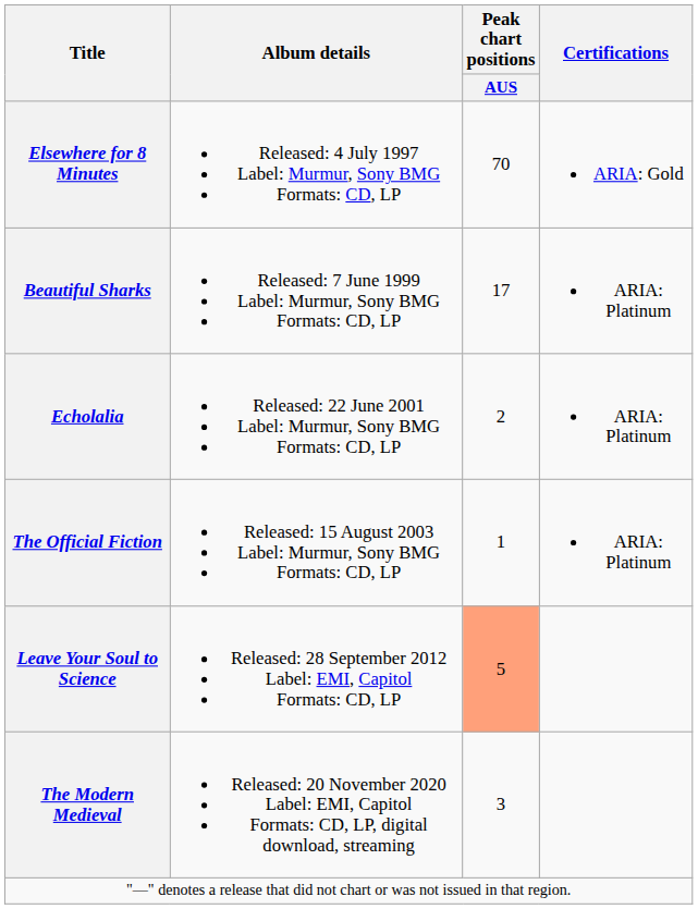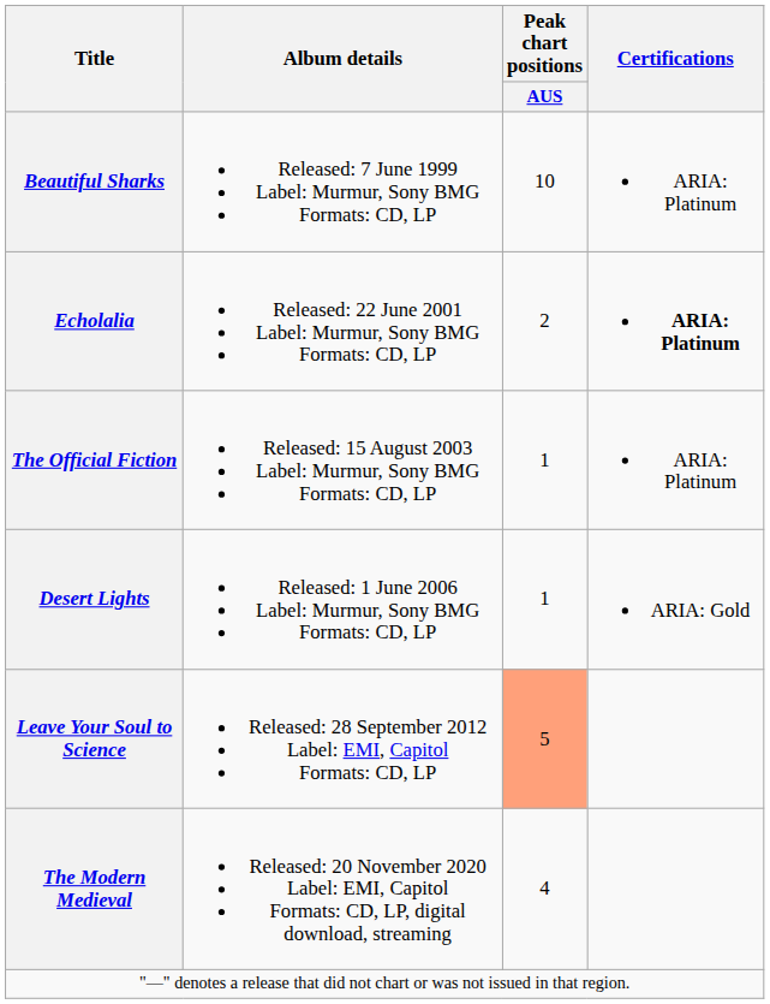- row: Elsewhere for 8 Minutes | Released: 4 July 1997 Label: Murmur, Sony BMG Formats: CD, LP | 70 | ARIA: Gold
Beautiful Sharks | Peak chart positions / AUS: 17 -> 10
Echolalia | Certifications: normal -> bold
+ row: Desert Lights | Released: 1 June 2006 Label: Murmur, Sony BMG Formats: CD, LP | 1 | ARIA: Gold
The Modern Medieval | Peak chart positions / AUS: 3 -> 4
